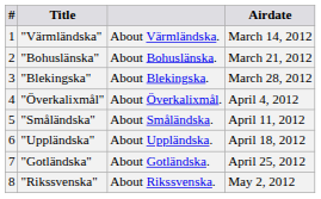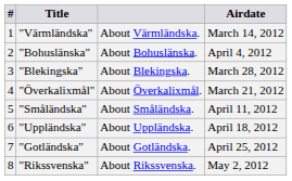"Bohuslänska" | Airdate: March 21, 2012 -> April 4, 2012
"Överkalixmål" | Airdate: April 4, 2012 -> March 21, 2012
